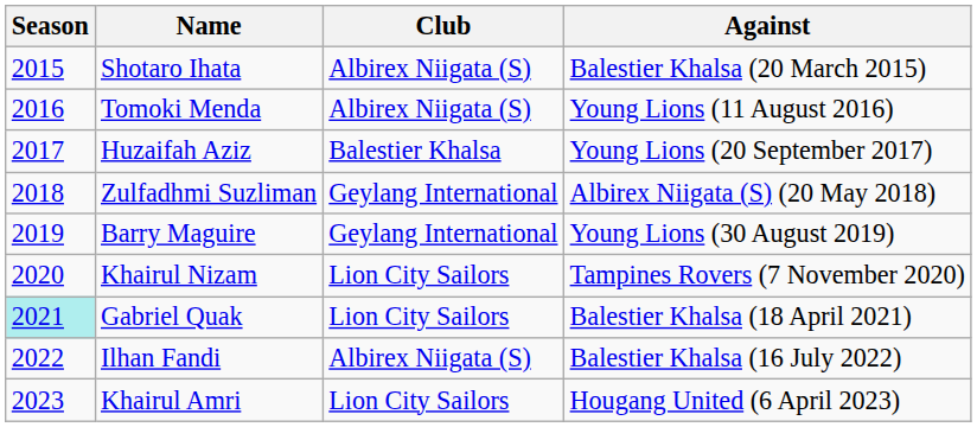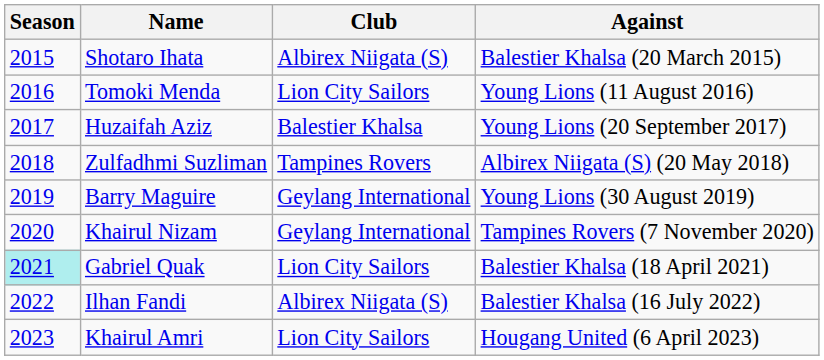Tomoki Menda | Club: Albirex Niigata (S) -> Lion City Sailors
Zulfadhmi Suzliman | Club: Geylang International -> Tampines Rovers
Khairul Nizam | Club: Lion City Sailors -> Geylang International
